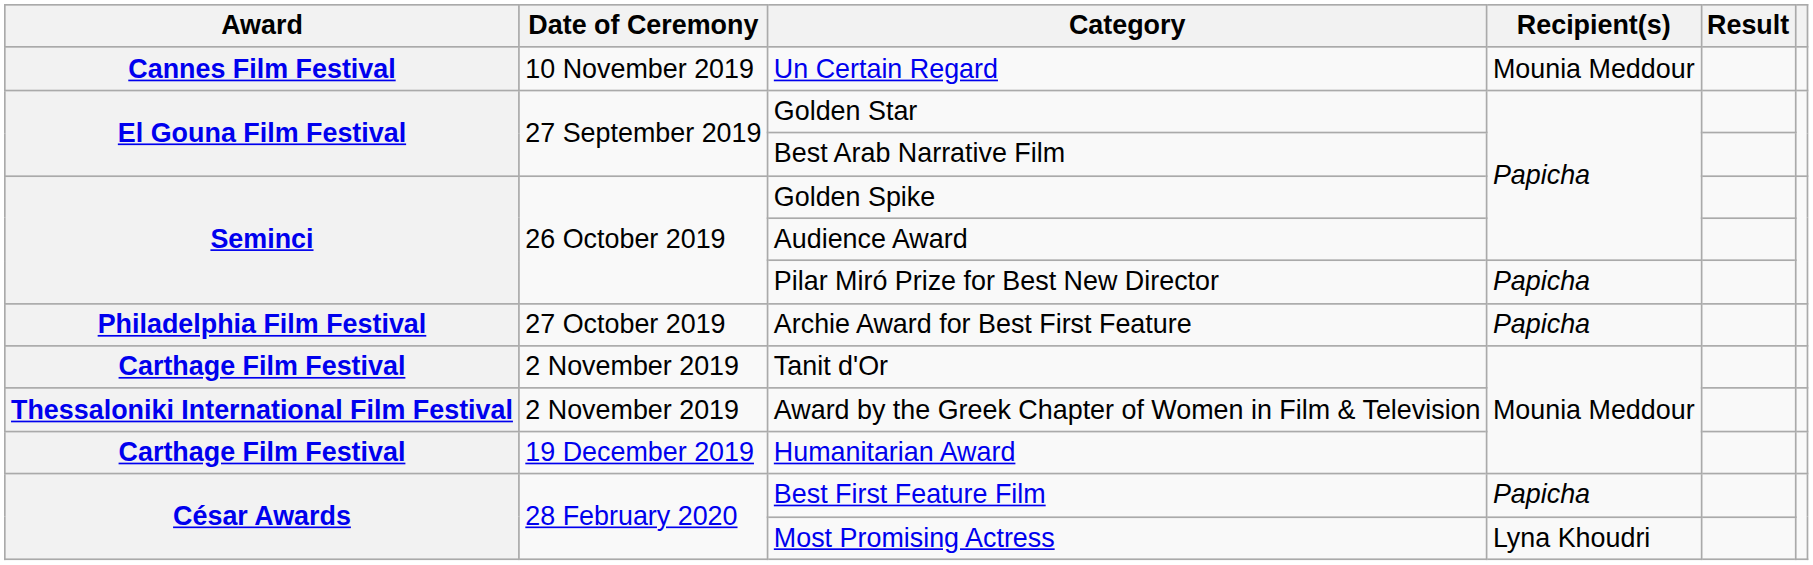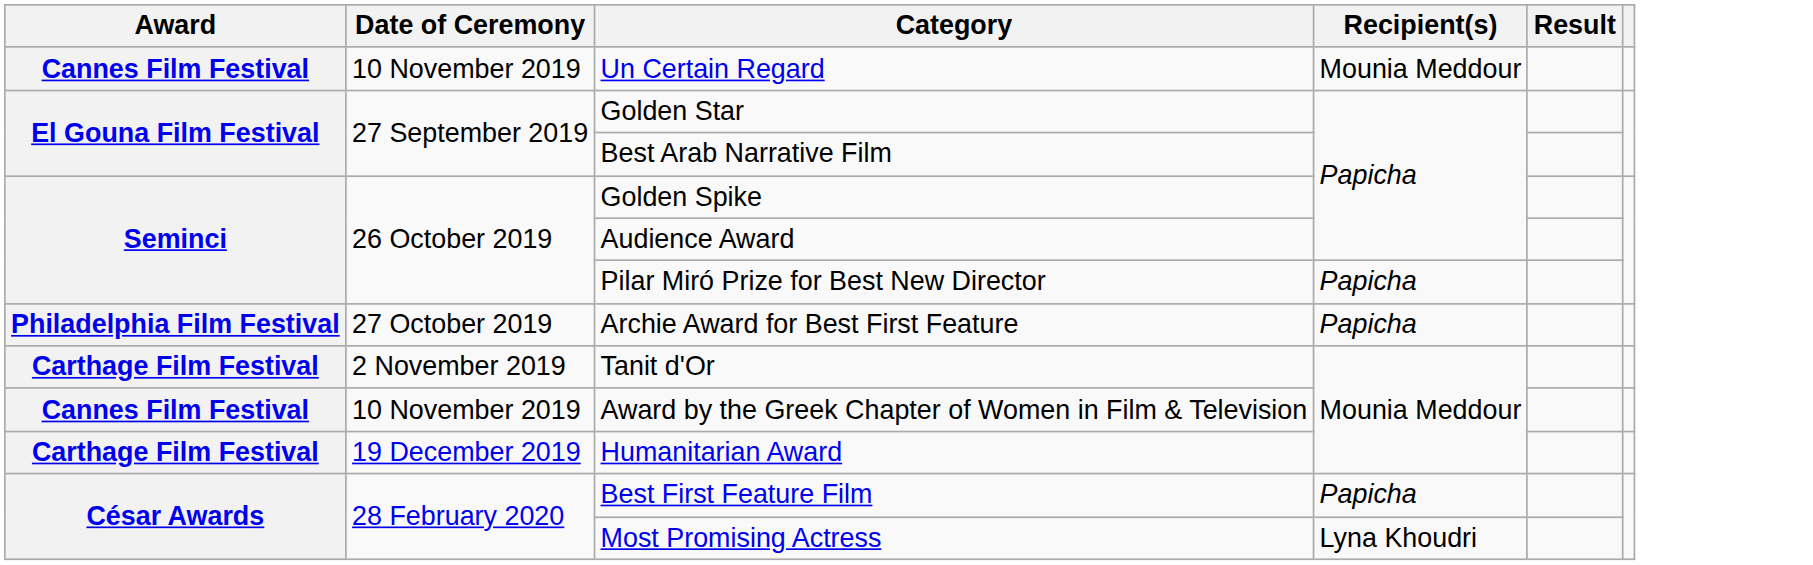Award by the Greek Chapter of Women in Film & Television | Award: Thessaloniki International Film Festival -> Cannes Film Festival
Award by the Greek Chapter of Women in Film & Television | Date of Ceremony: 2 November 2019 -> 10 November 2019
